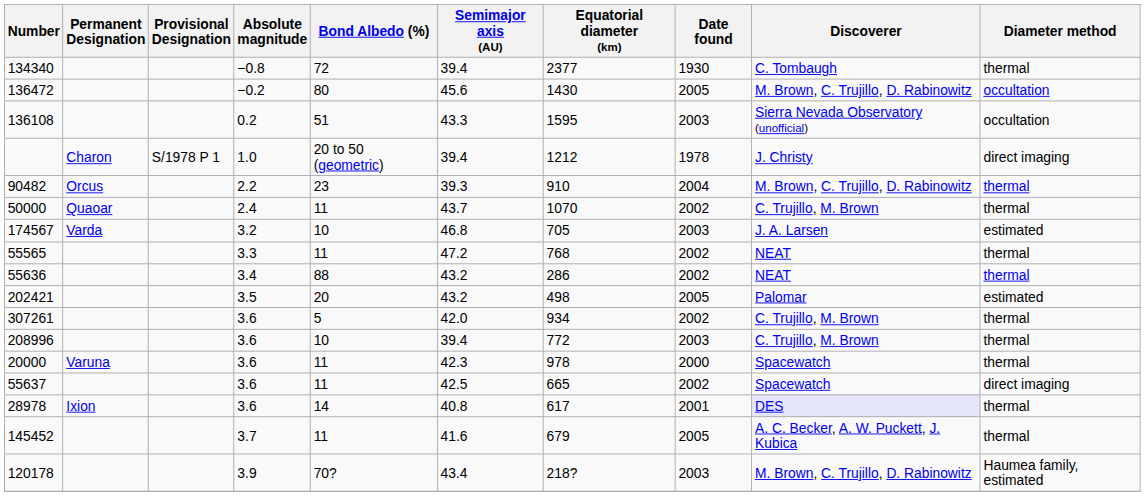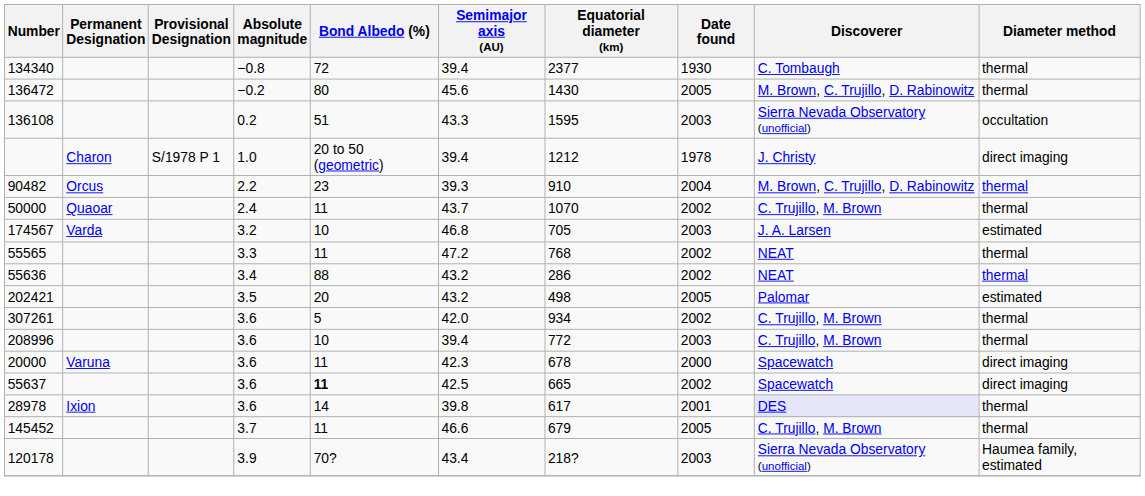136472 | Diameter method: occultation -> thermal
20000 | Equatorial diameter (km): 978 -> 678
20000 | Diameter method: thermal -> direct imaging
55637 | Bond Albedo (%): normal -> bold
28978 | Semimajor axis (AU): 40.8 -> 39.8
145452 | Semimajor axis (AU): 41.6 -> 46.6
145452 | Discoverer: A. C. Becker, A. W. Puckett, J. Kubica -> C. Trujillo, M. Brown
120178 | Discoverer: M. Brown, C. Trujillo, D. Rabinowitz -> Sierra Nevada Observatory (unofficial)
